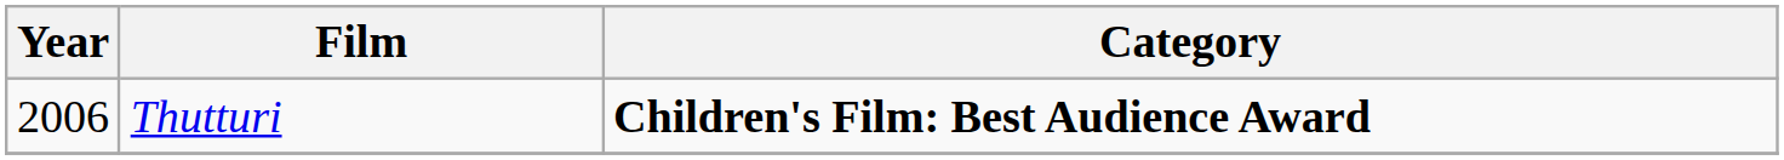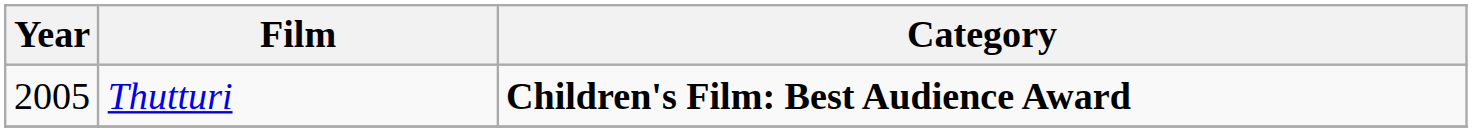Thutturi | Year: 2006 -> 2005
